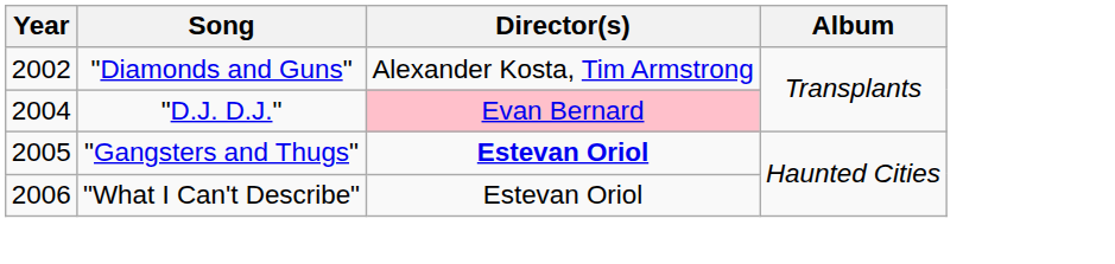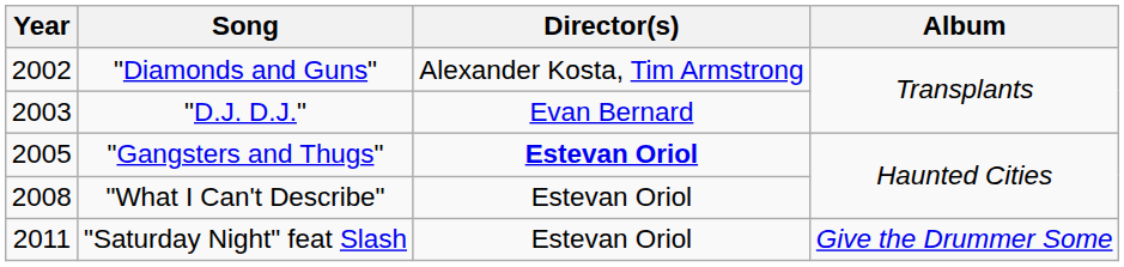"D.J. D.J." | Year: 2004 -> 2003
"D.J. D.J." | Director(s): pink background -> no background
"What I Can't Describe" | Year: 2006 -> 2008
+ row: 2011 | "Saturday Night" feat Slash | Estevan Oriol | Give the Drummer Some
